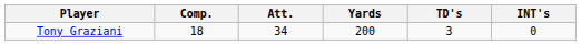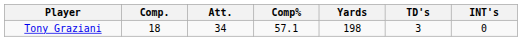+ column: Comp% | 57.1
Tony Graziani | Yards: 200 -> 198
